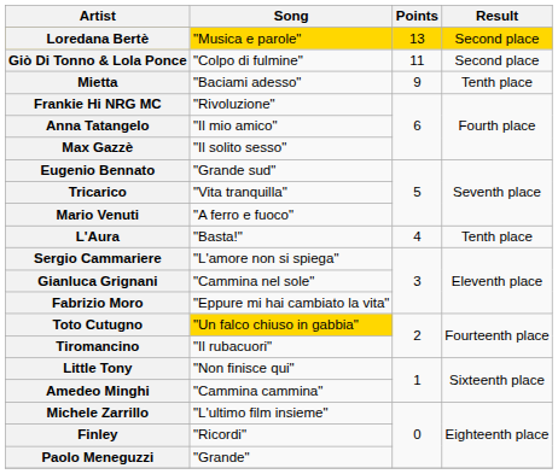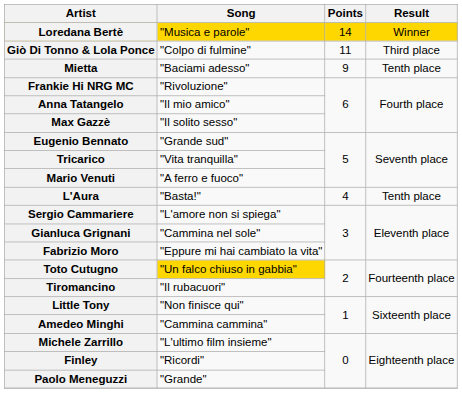Loredana Bertè | Points: 13 -> 14
Loredana Bertè | Result: Second place -> Winner
Giò Di Tonno & Lola Ponce | Result: Second place -> Third place
